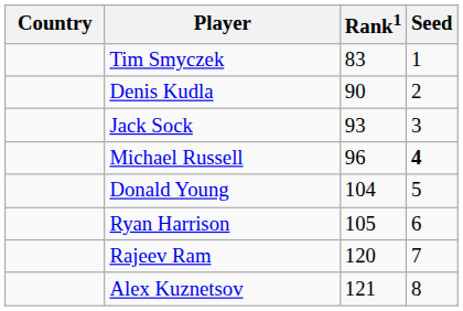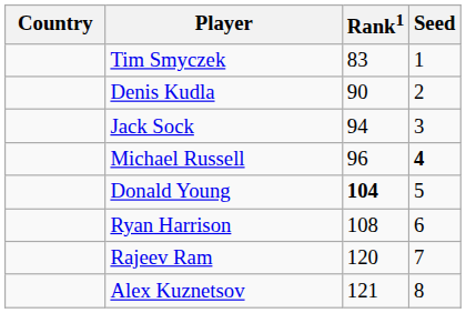Jack Sock | Rank1: 93 -> 94
Donald Young | Rank1: normal -> bold
Ryan Harrison | Rank1: 105 -> 108
